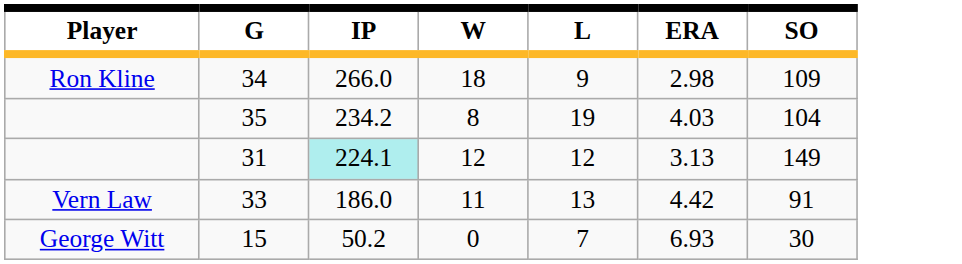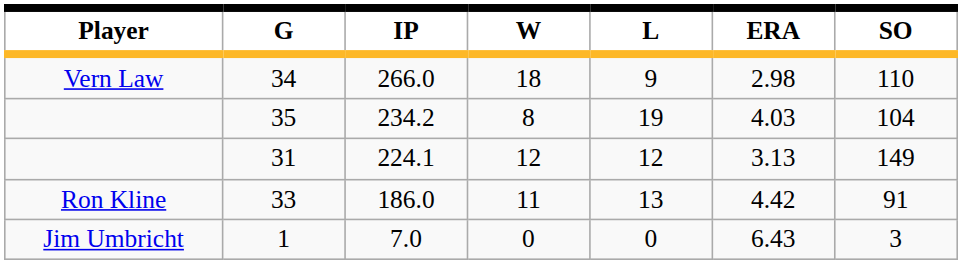34 | Player: Ron Kline -> Vern Law
34 | SO: 109 -> 110
31 | IP: paleturquoise background -> no background
33 | Player: Vern Law -> Ron Kline
- row: George Witt | 15 | 50.2 | 0 | 7 | 6.93 | 30
+ row: Jim Umbricht | 1 | 7.0 | 0 | 0 | 6.43 | 3
